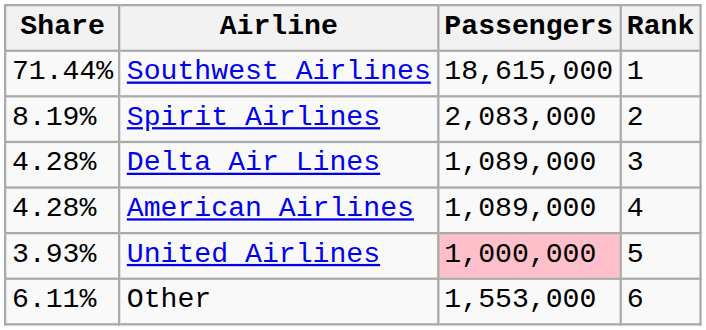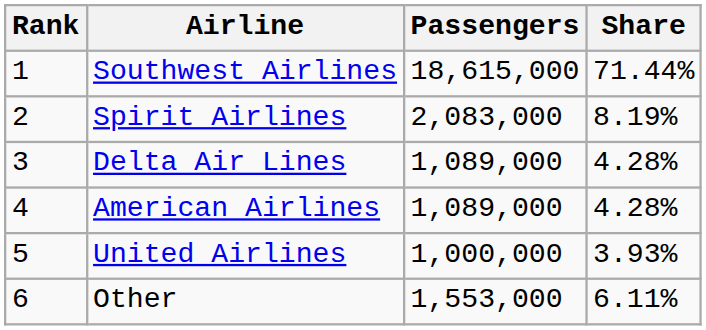columns swapped: Rank <-> Share
United Airlines | Passengers: pink background -> no background
